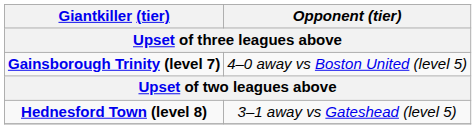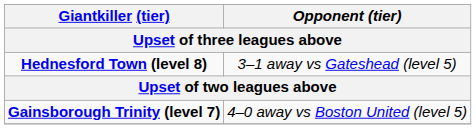rows swapped: Hednesford Town (level 8) <-> Gainsborough Trinity (level 7)
